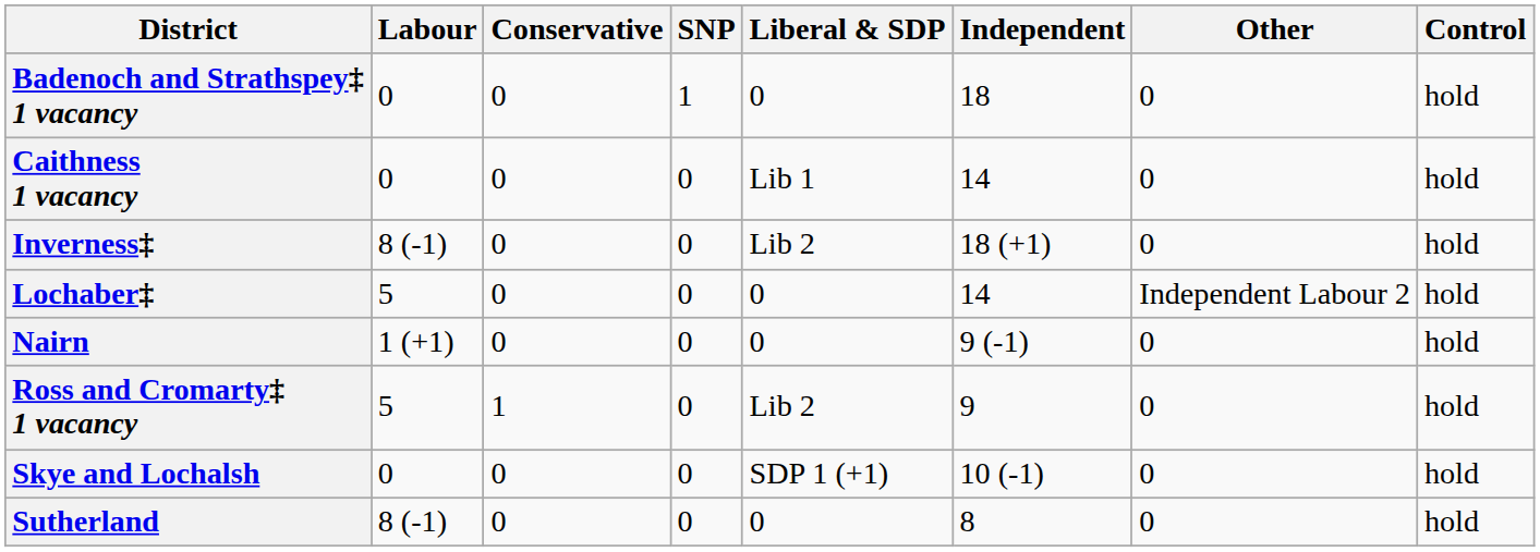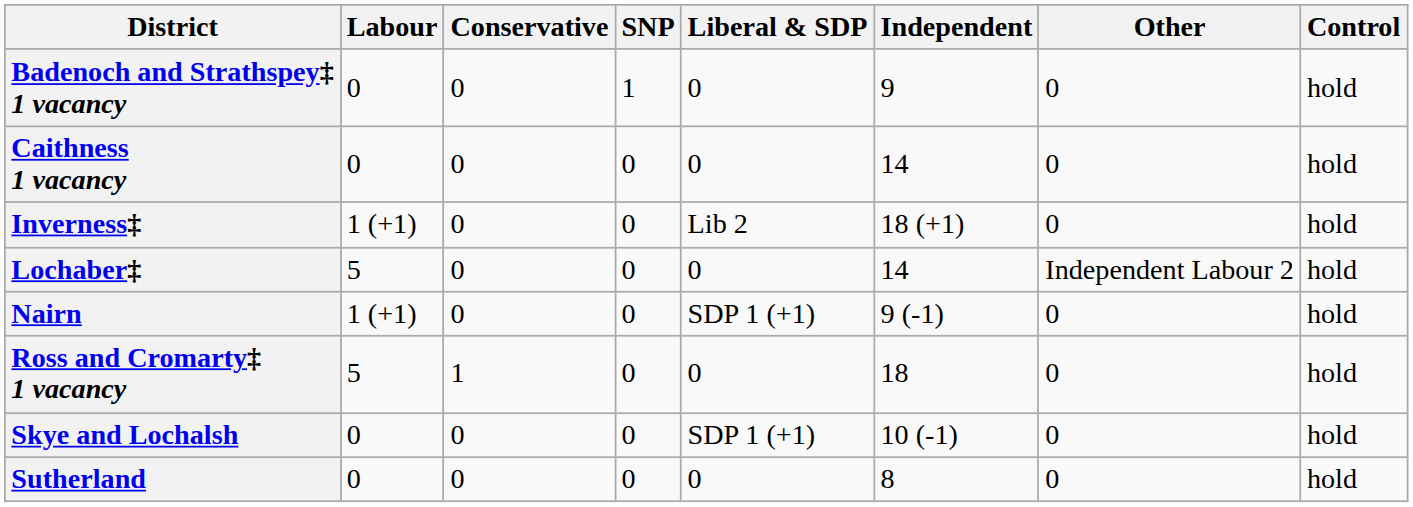Badenoch and Strathspey‡ 1 vacancy | Independent: 18 -> 9
Caithness 1 vacancy | Liberal & SDP: Lib 1 -> 0
Inverness‡ | Labour: 8 (-1) -> 1 (+1)
Nairn | Liberal & SDP: 0 -> SDP 1 (+1)
Ross and Cromarty‡ 1 vacancy | Liberal & SDP: Lib 2 -> 0
Ross and Cromarty‡ 1 vacancy | Independent: 9 -> 18
Sutherland | Labour: 8 (-1) -> 0
